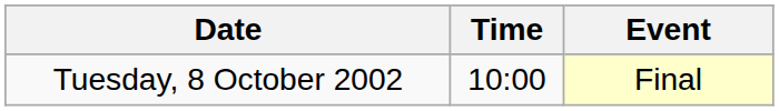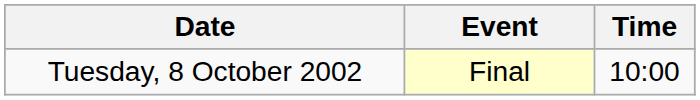columns swapped: Time <-> Event
